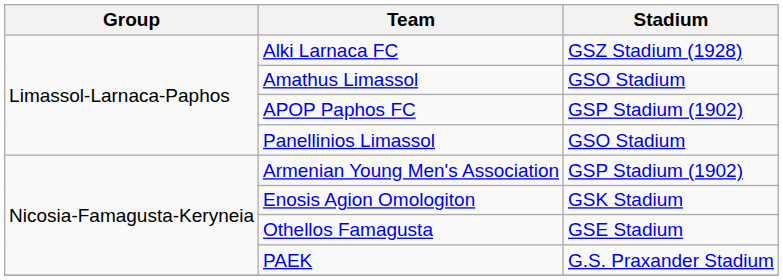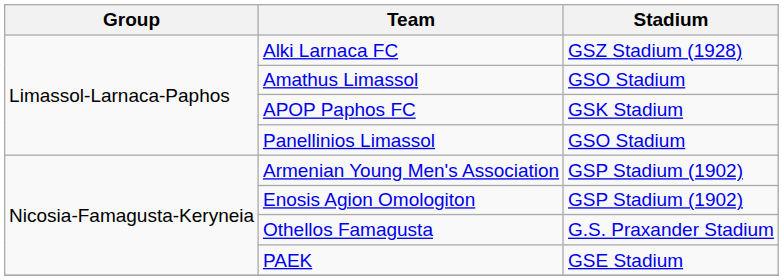APOP Paphos FC | Stadium: GSP Stadium (1902) -> GSK Stadium
Enosis Agion Omologiton | Stadium: GSK Stadium -> GSP Stadium (1902)
Othellos Famagusta | Stadium: GSE Stadium -> G.S. Praxander Stadium
PAEK | Stadium: G.S. Praxander Stadium -> GSE Stadium
